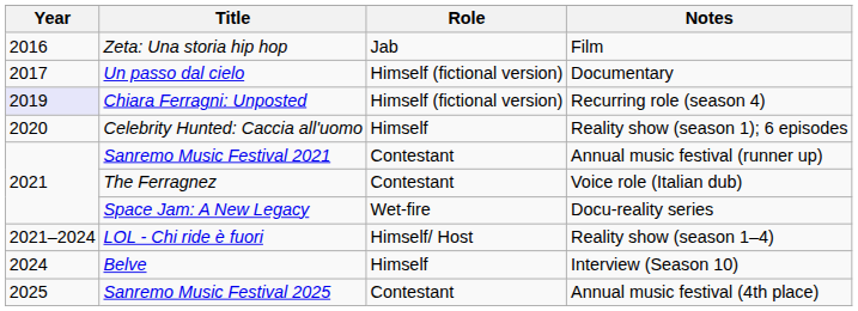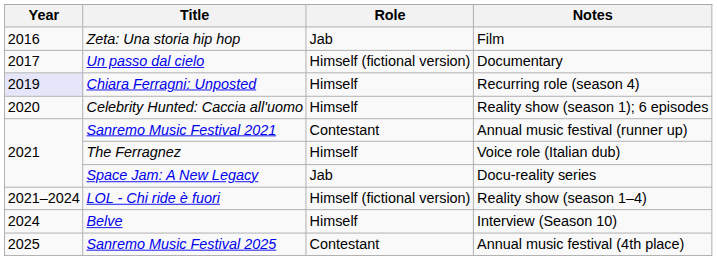Chiara Ferragni: Unposted | Role: Himself (fictional version) -> Himself
The Ferragnez | Role: Contestant -> Himself
Space Jam: A New Legacy | Role: Wet-fire -> Jab
LOL - Chi ride è fuori | Role: Himself/ Host -> Himself (fictional version)
